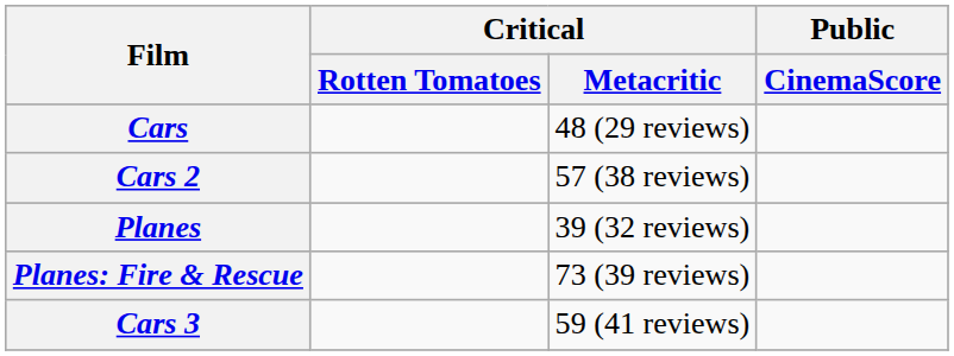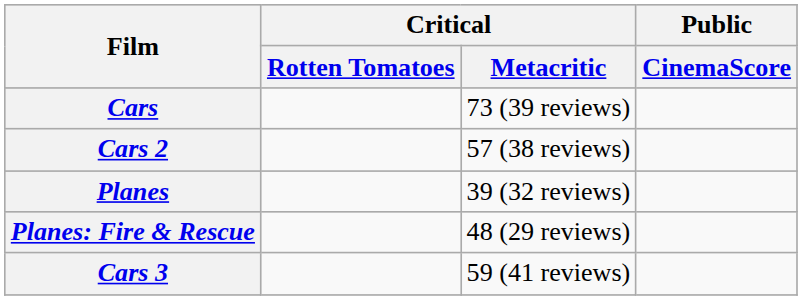Cars | Critical / Metacritic: 48 (29 reviews) -> 73 (39 reviews)
Planes: Fire & Rescue | Critical / Metacritic: 73 (39 reviews) -> 48 (29 reviews)
